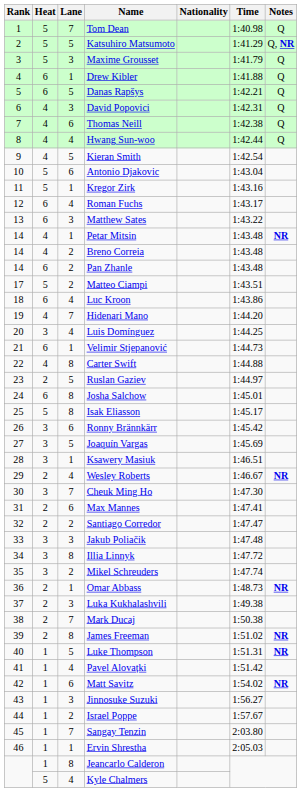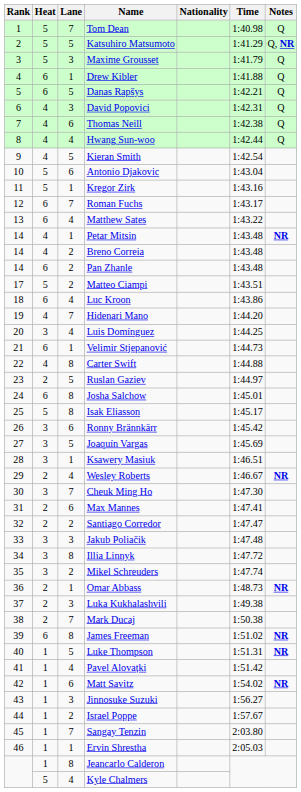Roman Fuchs | Lane: 4 -> 7
Matthew Sates | Lane: 3 -> 4
James Freeman | Heat: 2 -> 6
